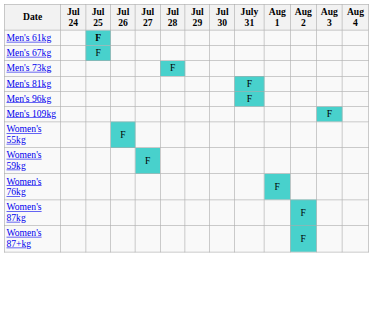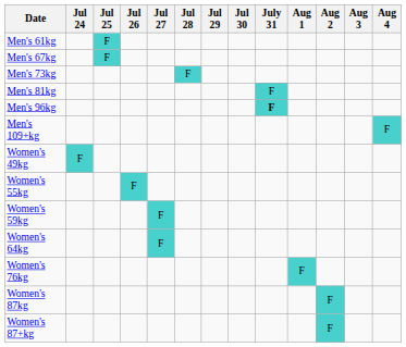Men's 61kg | Jul 25: bold -> normal
Men's 96kg | July 31: normal -> bold
- row: Men's 109kg | F
+ row: Men's 109+kg | F
+ row: Women's 49kg | F
+ row: Women's 64kg | F
